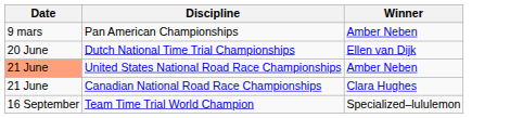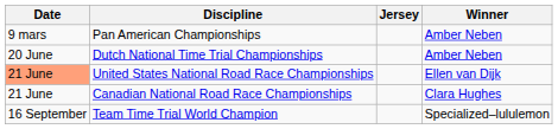+ column: Jersey
Dutch National Time Trial Championships | Winner: Ellen van Dijk -> Amber Neben
United States National Road Race Championships | Winner: Amber Neben -> Ellen van Dijk
